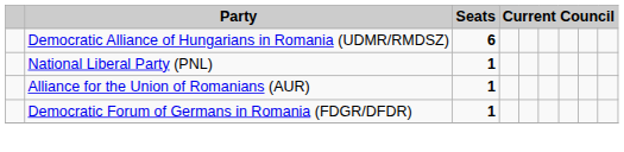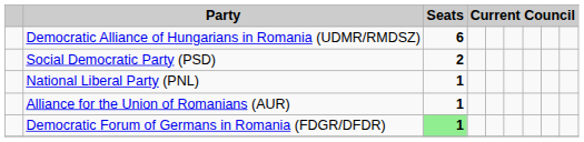+ row: Social Democratic Party (PSD) | 2
Democratic Forum of Germans in Romania (FDGR/DFDR) | Seats: no background -> lightgreen background
